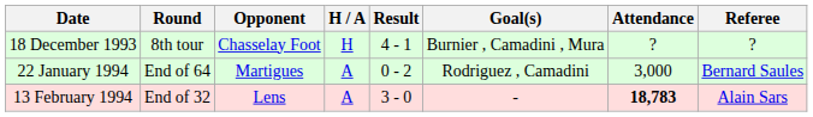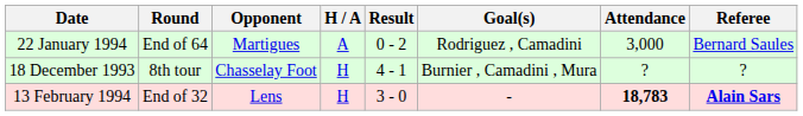rows swapped: 18 December 1993 <-> 22 January 1994
13 February 1994 | H / A: A -> H
13 February 1994 | Referee: normal -> bold
